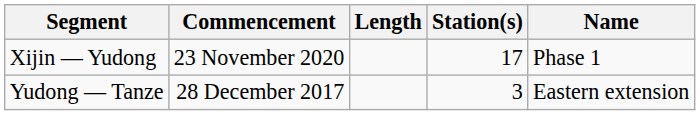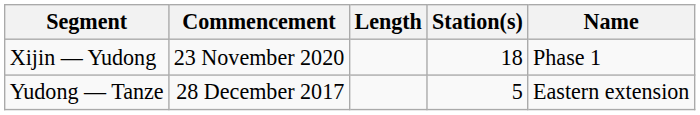Xijin — Yudong | Station(s): 17 -> 18
Yudong — Tanze | Station(s): 3 -> 5
